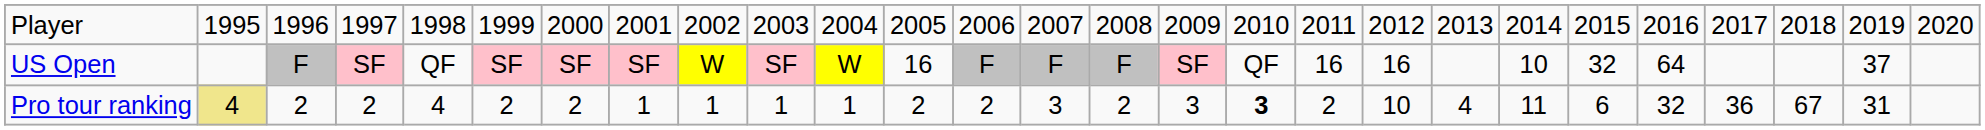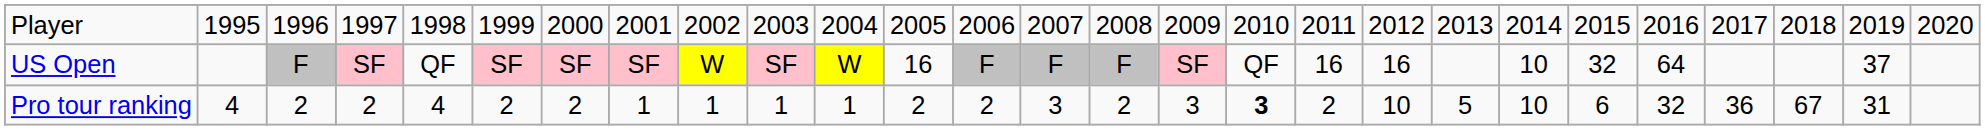Pro tour ranking | column 2: khaki background -> no background
Pro tour ranking | column 20: 4 -> 5
Pro tour ranking | column 21: 11 -> 10
